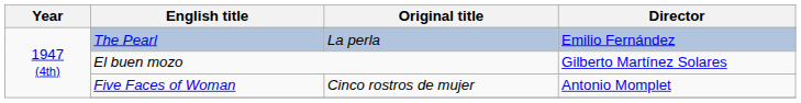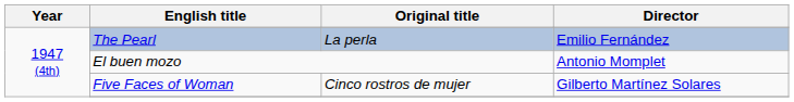El buen mozo | Director: Gilberto Martínez Solares -> Antonio Momplet
Five Faces of Woman | Director: Antonio Momplet -> Gilberto Martínez Solares
